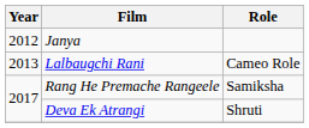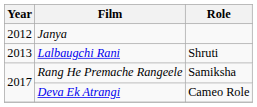Lalbaugchi Rani | Role: Cameo Role -> Shruti
Deva Ek Atrangi | Role: Shruti -> Cameo Role
